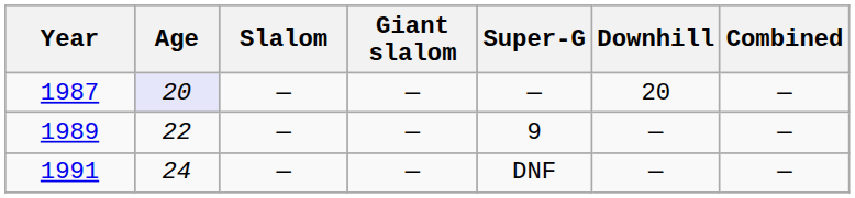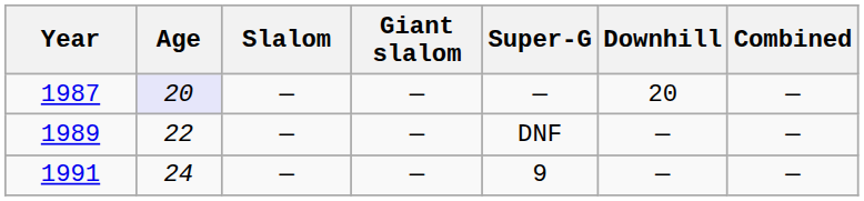1989 | Super-G: 9 -> DNF
1991 | Super-G: DNF -> 9
